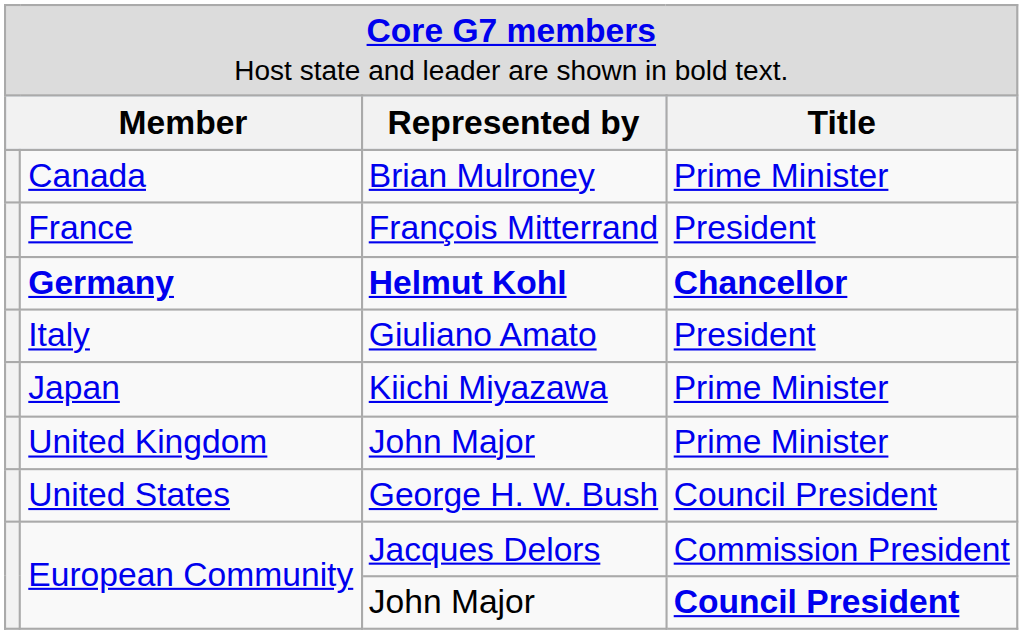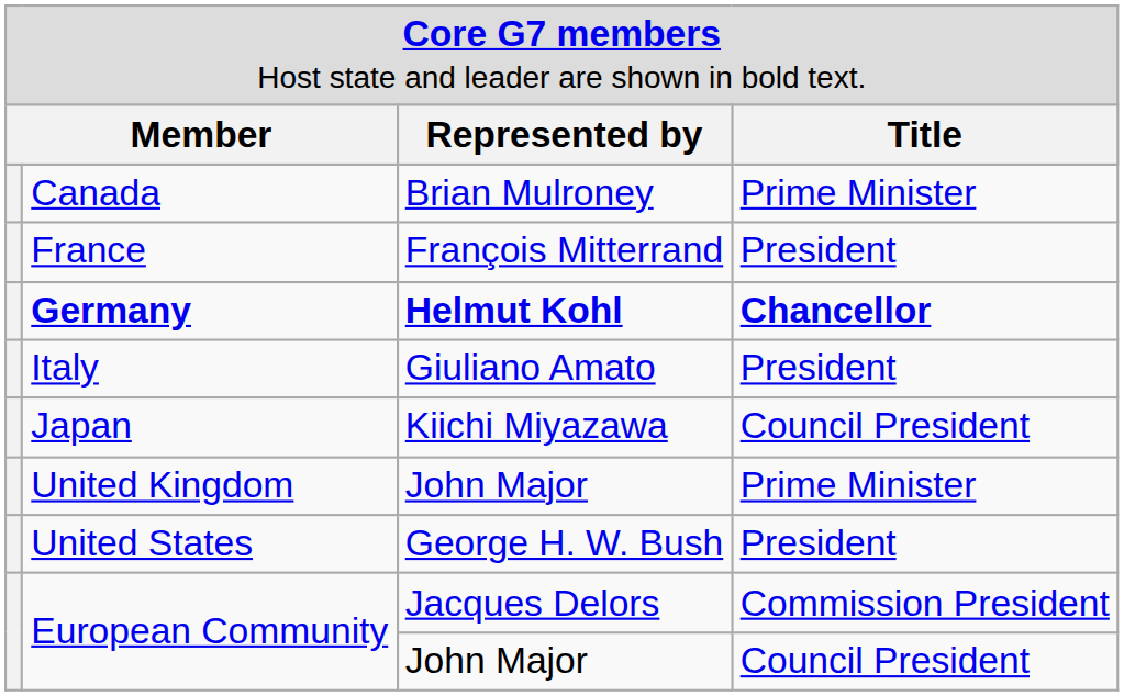Japan | column 4: Prime Minister -> Council President
United States | column 4: Council President -> President
European Community / John Major | column 4: bold -> normal
